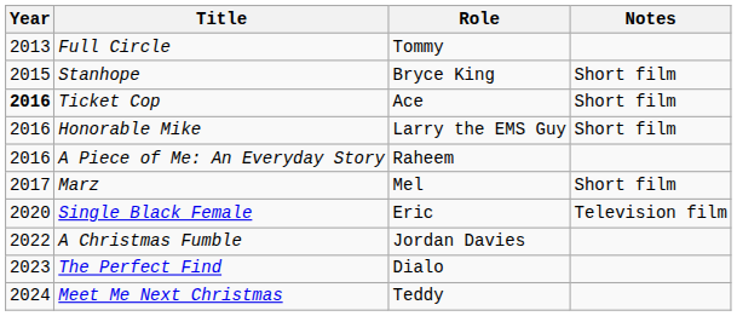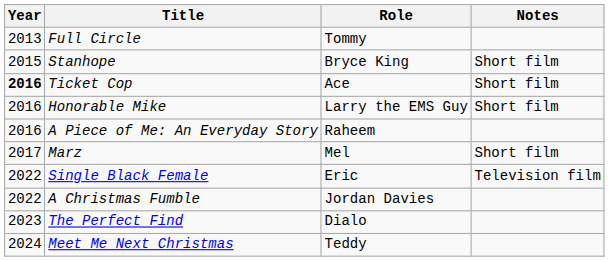Single Black Female | Year: 2020 -> 2022
